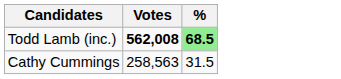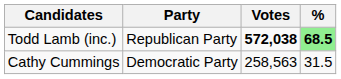+ column: Party | Republican Party | Democratic Party
Todd Lamb (inc.) | Votes: 562,008 -> 572,038
